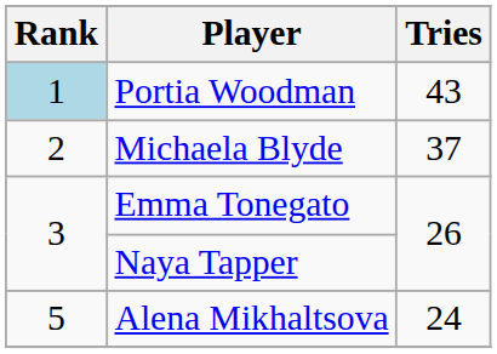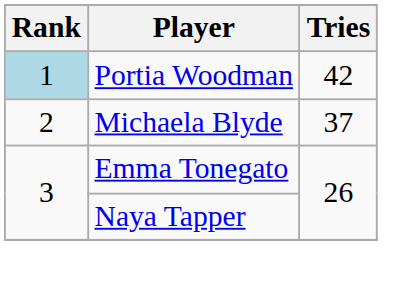Portia Woodman | Tries: 43 -> 42
- row: 5 | Alena Mikhaltsova | 24
